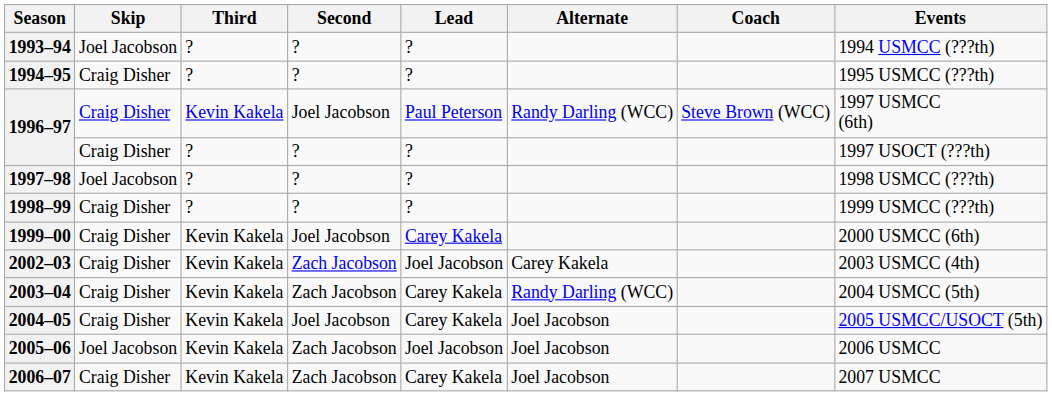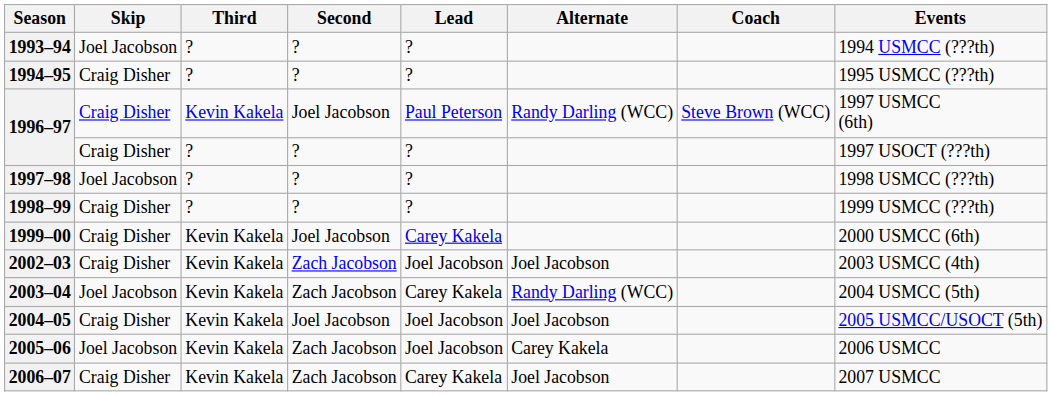2002–03 | Alternate: Carey Kakela -> Joel Jacobson
2003–04 | Skip: Craig Disher -> Joel Jacobson
2004–05 | Lead: Carey Kakela -> Joel Jacobson
2005–06 | Alternate: Joel Jacobson -> Carey Kakela
